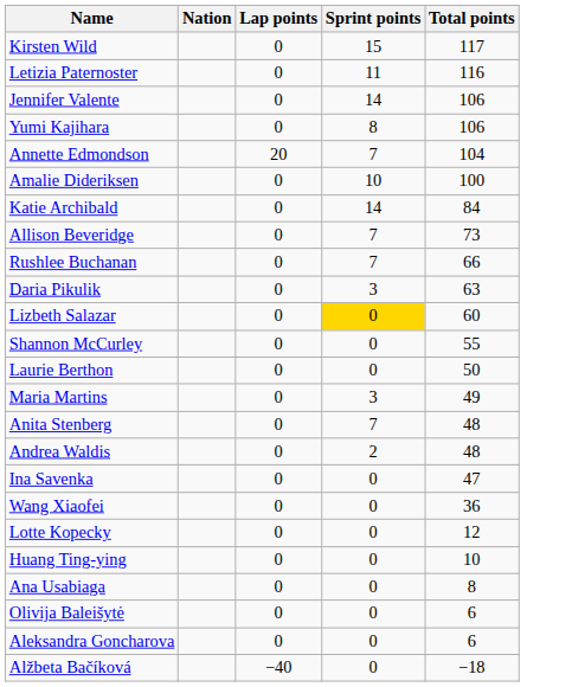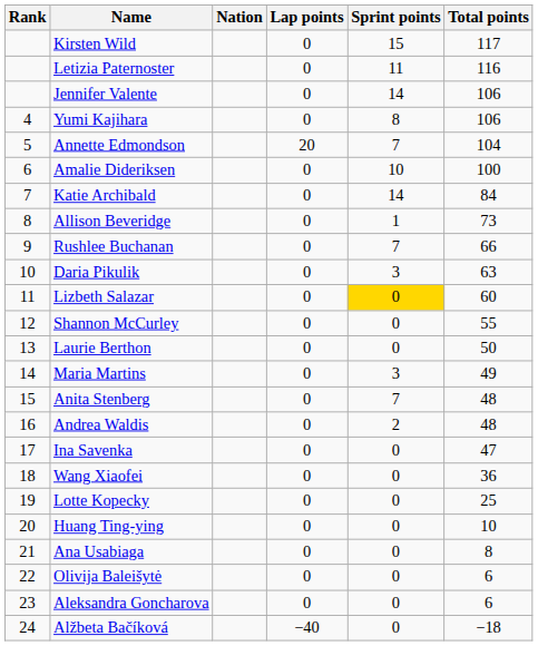+ column: Rank | 4 | 5 | 6 | 7 | 8 | 9 | 10 | 11 | 12 | 13 | 14 | 15 | 16 | 17 | 18 | 19 | 20 | 21 | 22 | 23 | 24
Allison Beveridge | Sprint points: 7 -> 1
Lotte Kopecky | Total points: 12 -> 25
